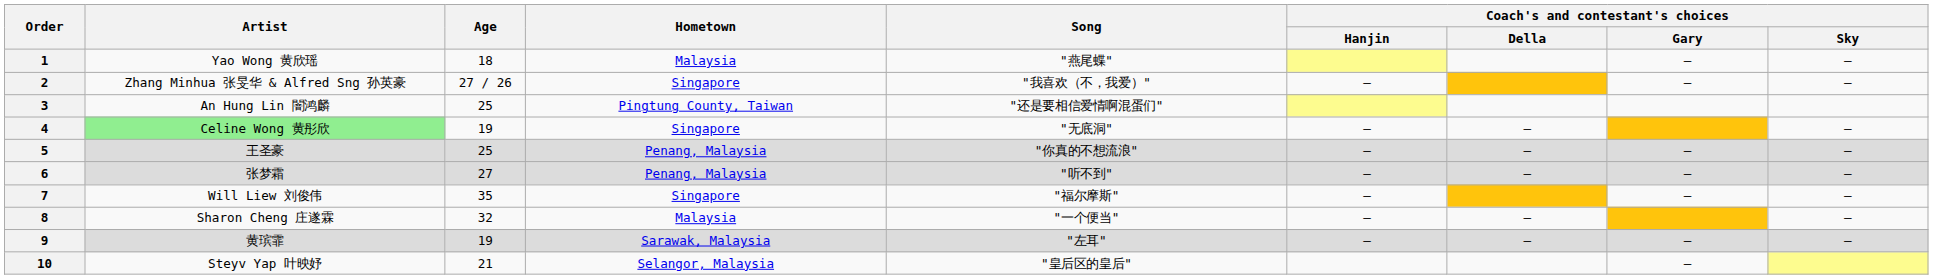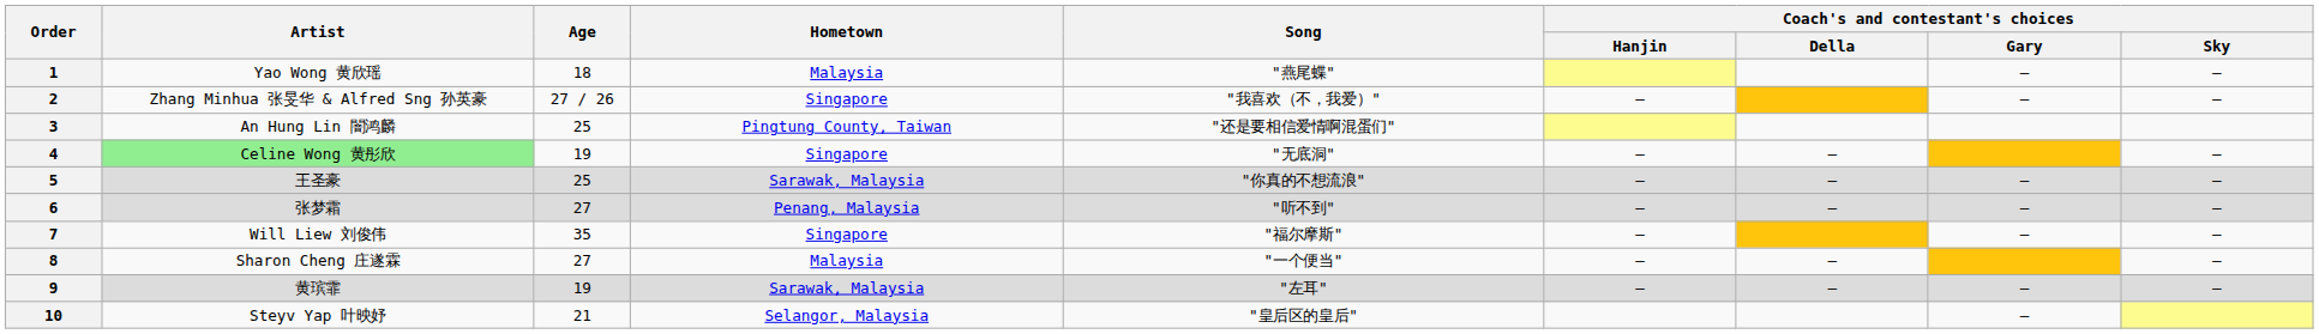5 | Hometown: Penang, Malaysia -> Sarawak, Malaysia
8 | Age: 32 -> 27
